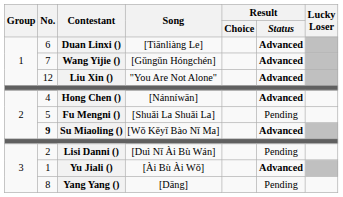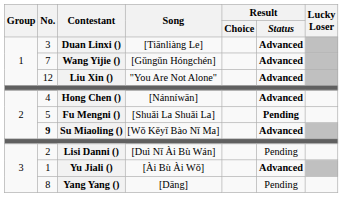Duan Linxi () | No.: 6 -> 3
Fu Mengni () | Result / Status: normal -> bold
